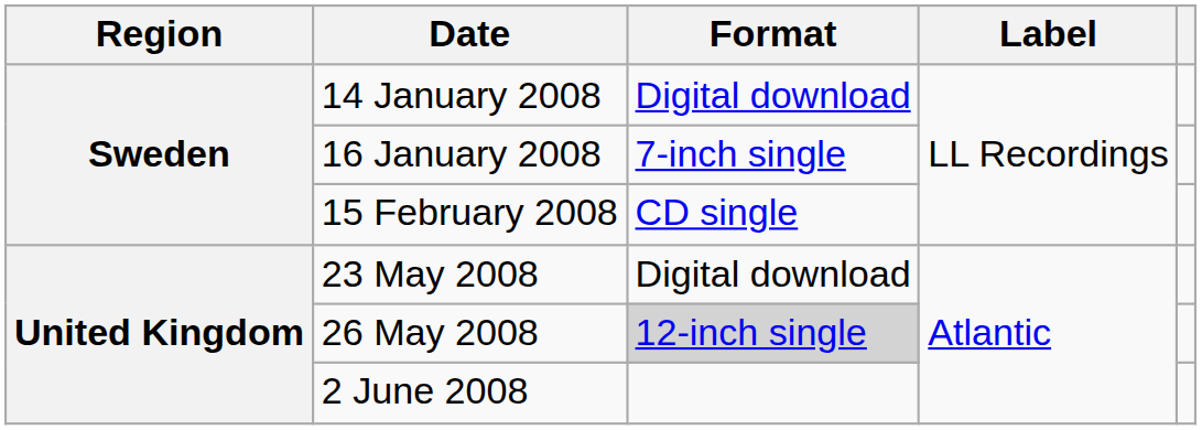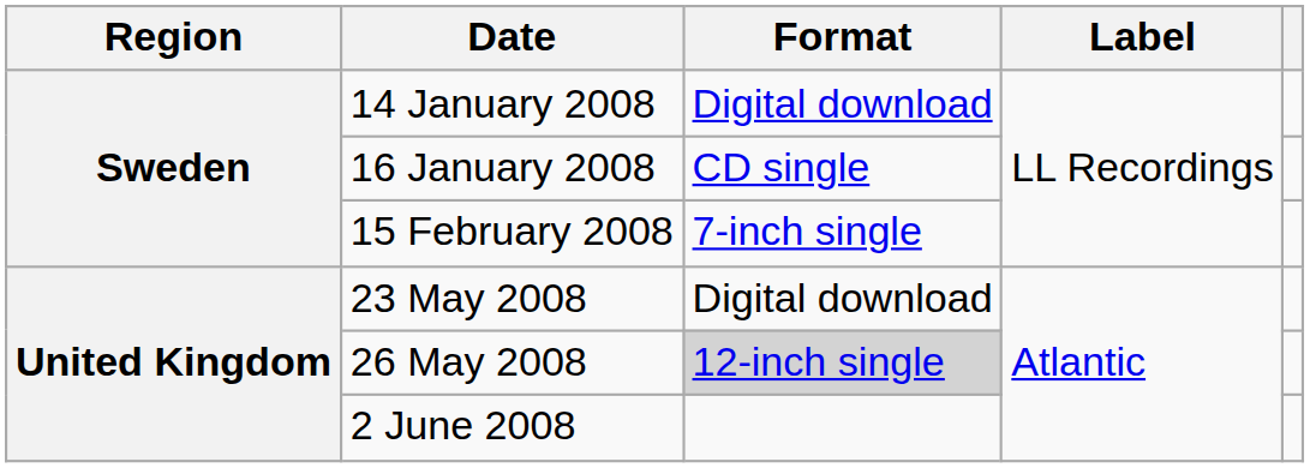16 January 2008 | Format: 7-inch single -> CD single
15 February 2008 | Format: CD single -> 7-inch single
